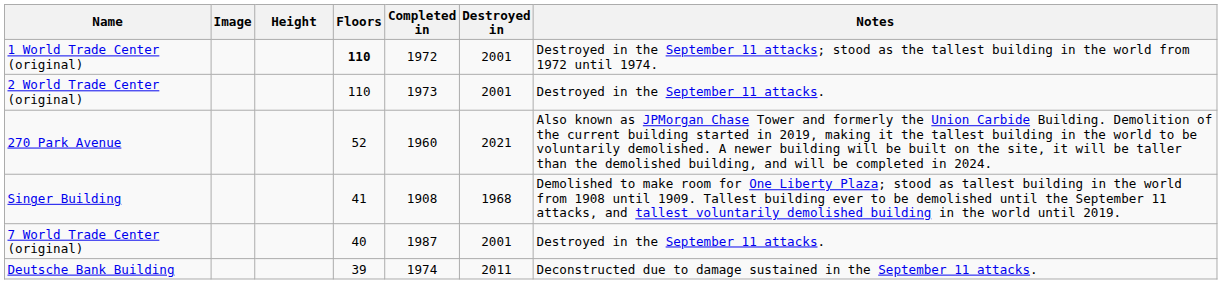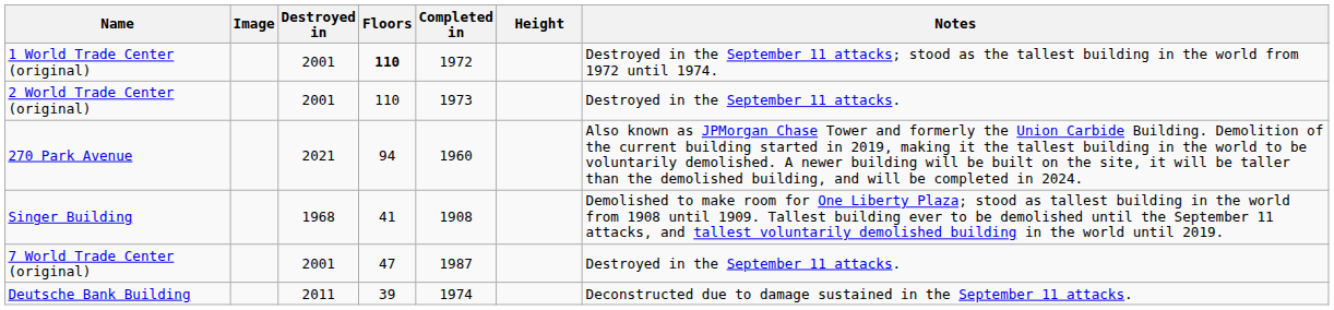columns swapped: Height <-> Destroyed in
270 Park Avenue | Floors: 52 -> 94
7 World Trade Center (original) | Floors: 40 -> 47
